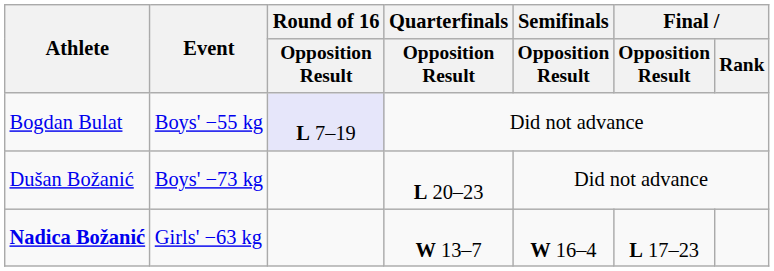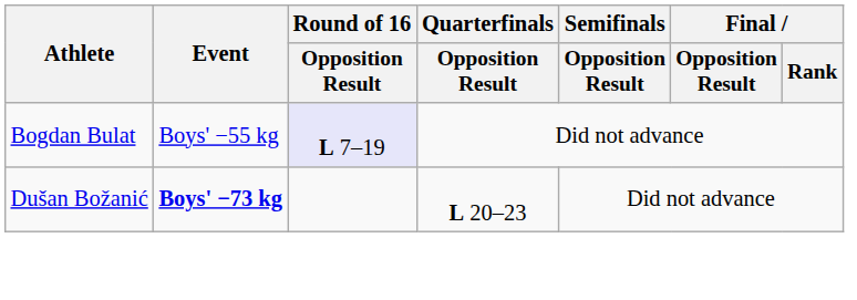Dušan Božanić | Event: normal -> bold
- row: Nadica Božanić | Girls' −63 kg | W 13–7 | W 16–4 | L 17–23
